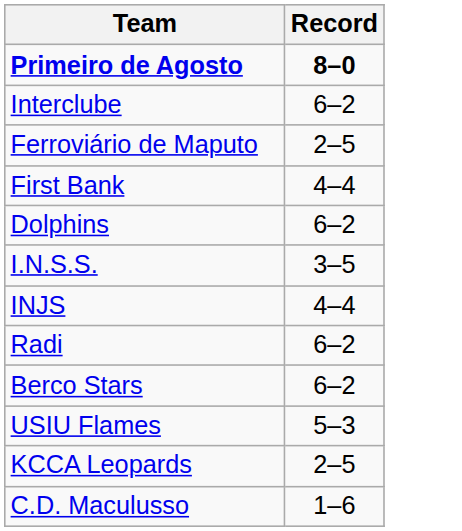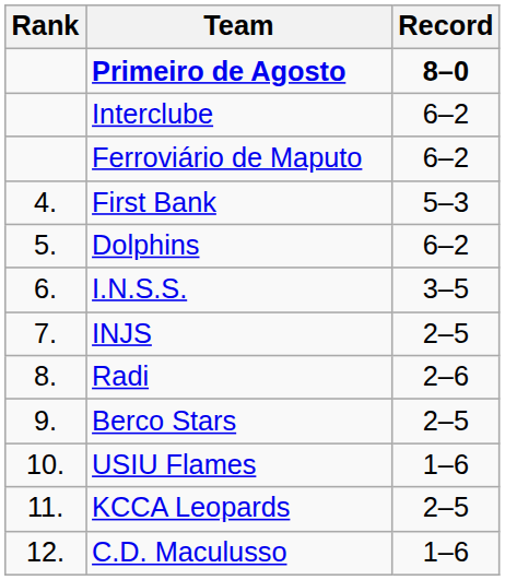+ column: Rank | 4. | 5. | 6. | 7. | 8. | 9. | 10. | 11. | 12.
Ferroviário de Maputo | Record: 2–5 -> 6–2
First Bank | Record: 4–4 -> 5–3
INJS | Record: 4–4 -> 2–5
Radi | Record: 6–2 -> 2–6
Berco Stars | Record: 6–2 -> 2–5
USIU Flames | Record: 5–3 -> 1–6
